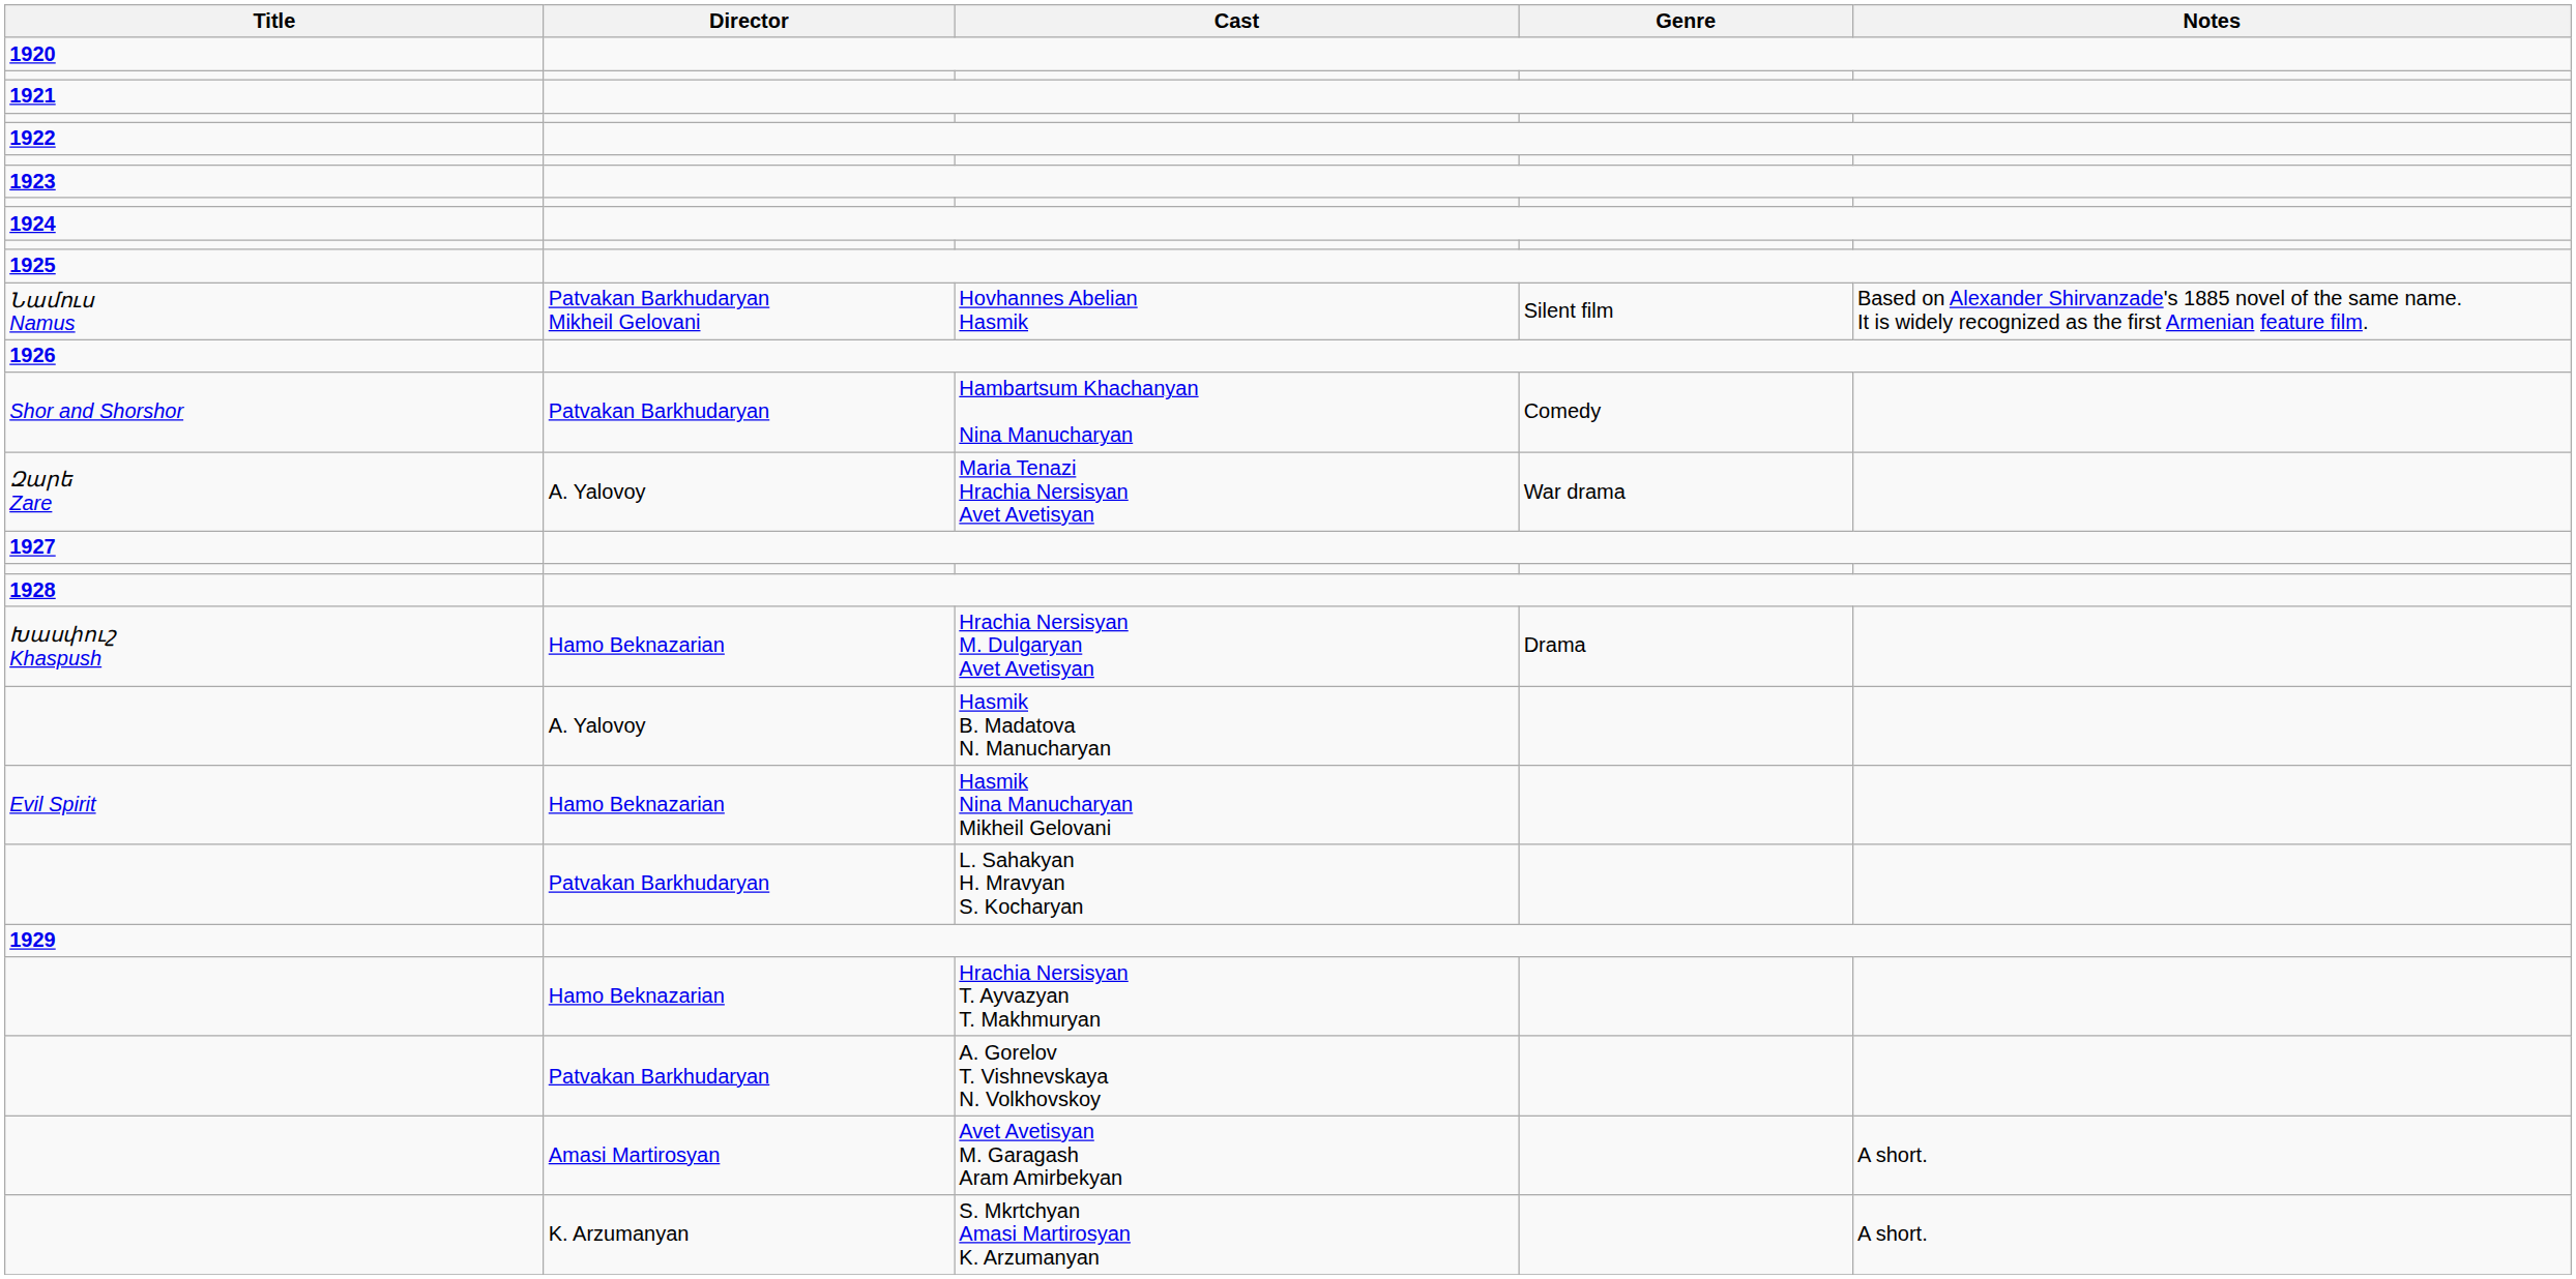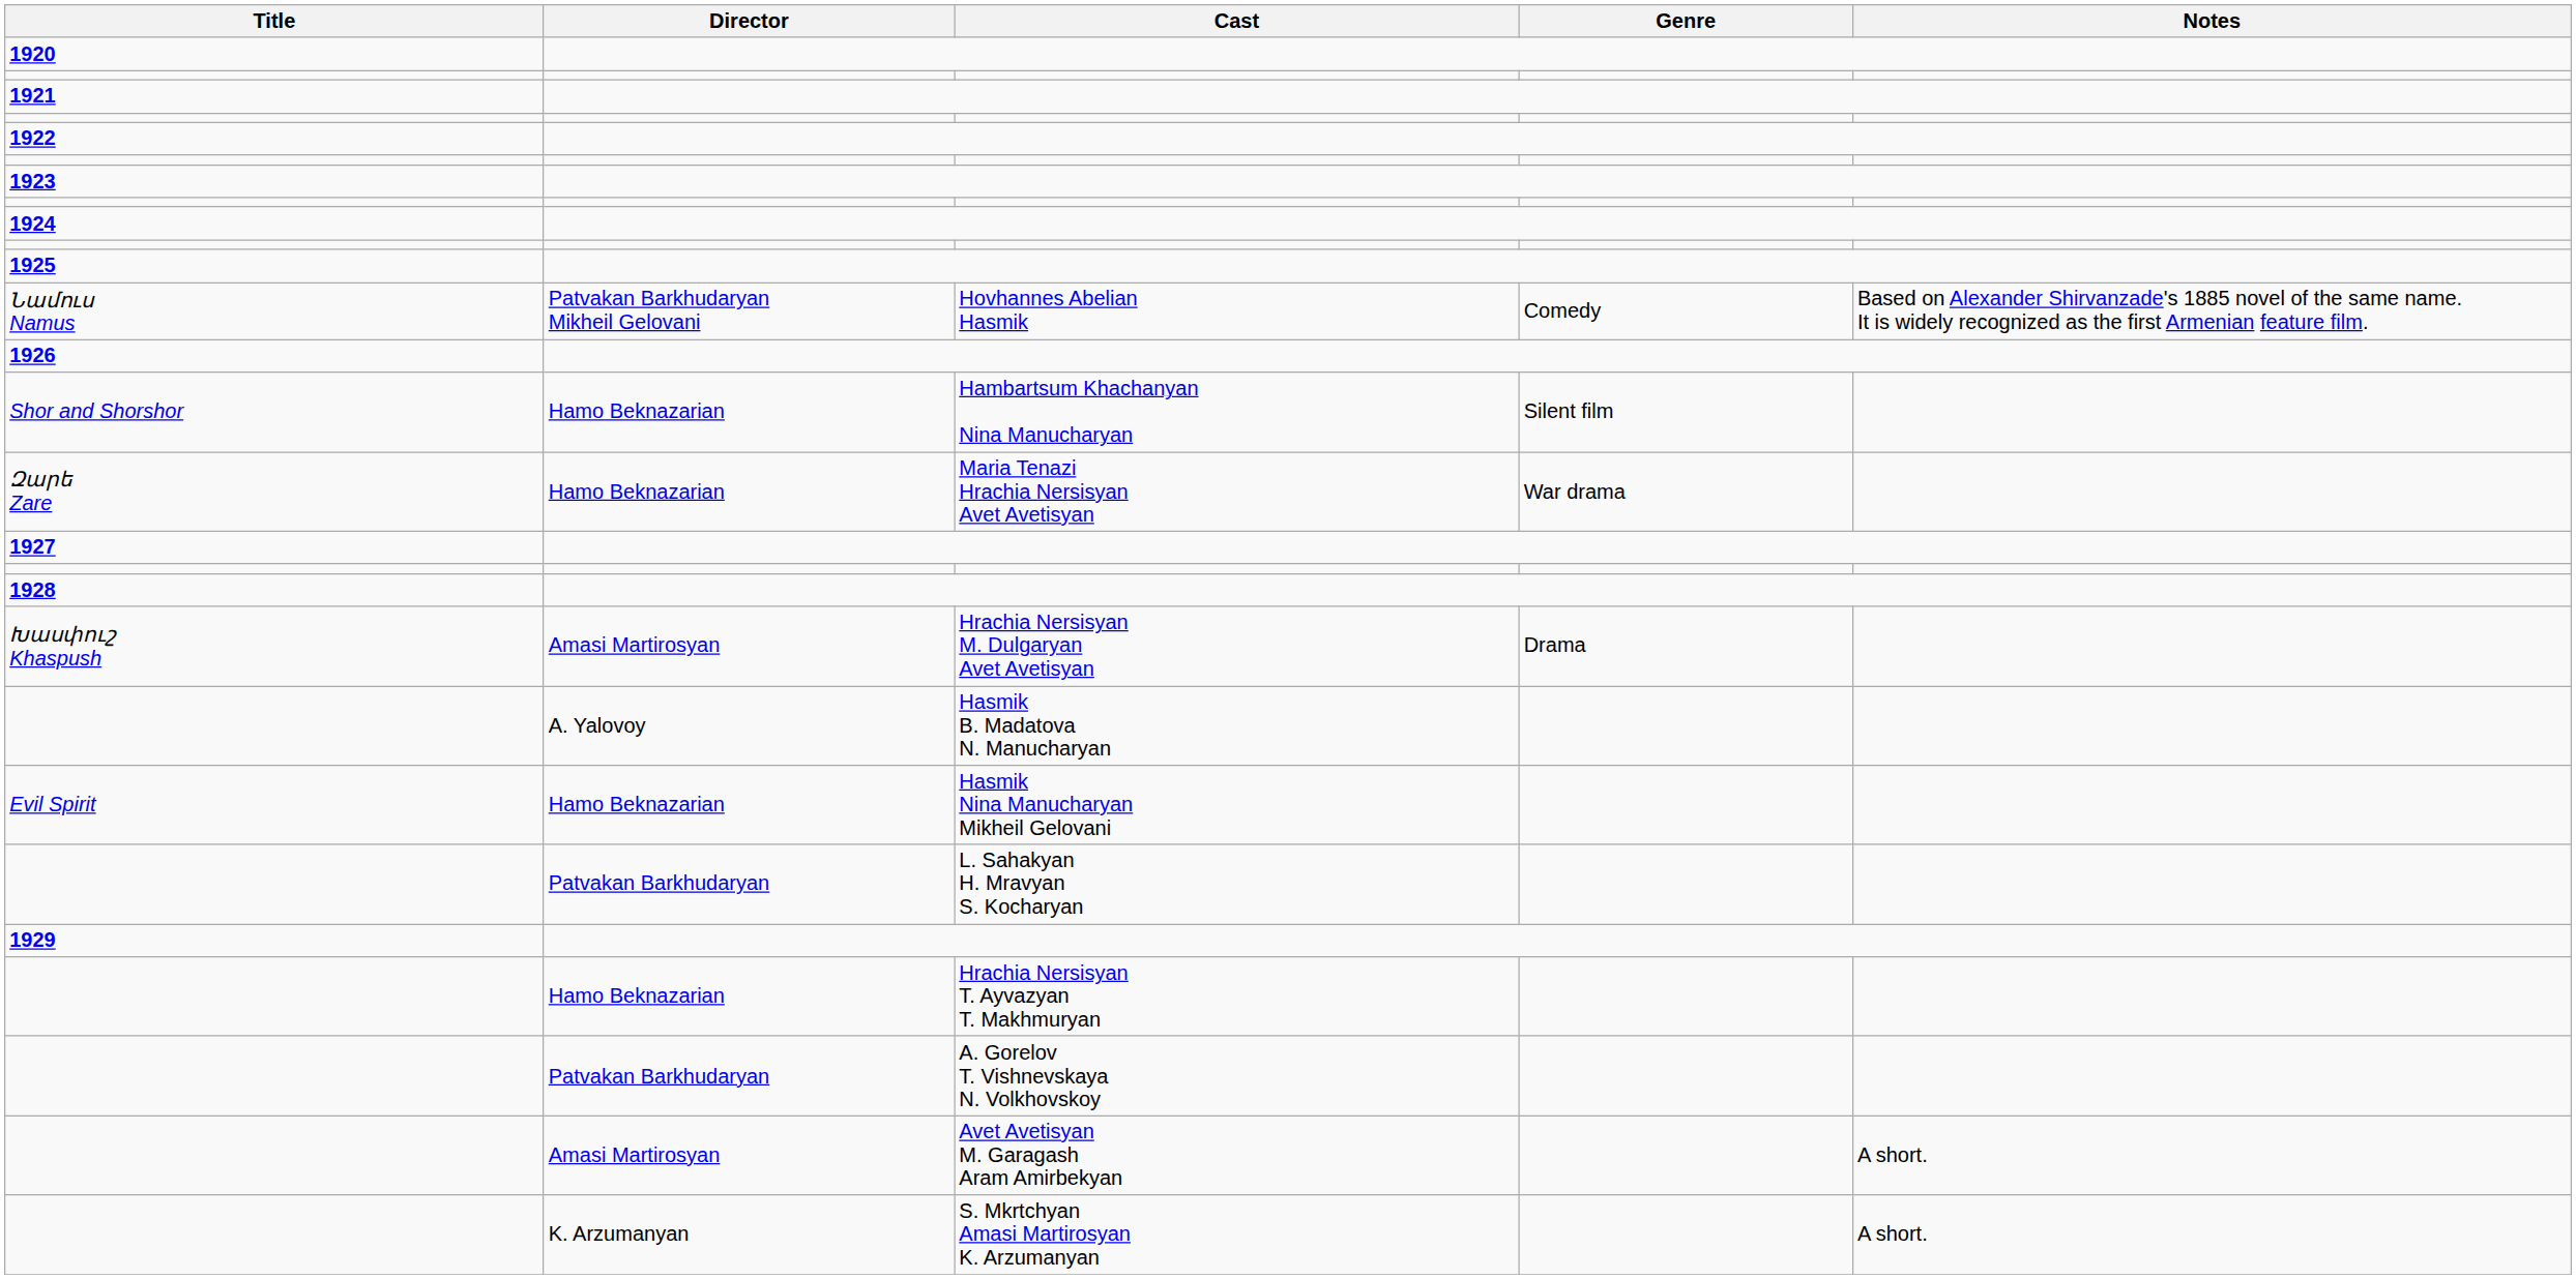Նամուս Namus | Genre: Silent film -> Comedy
Shor and Shorshor | Director: Patvakan Barkhudaryan -> Hamo Beknazarian
Shor and Shorshor | Genre: Comedy -> Silent film
Զարե Zare | Director: A. Yalovoy -> Hamo Beknazarian
Խասփուշ Khaspush | Director: Hamo Beknazarian -> Amasi Martirosyan
